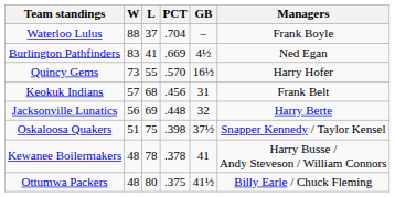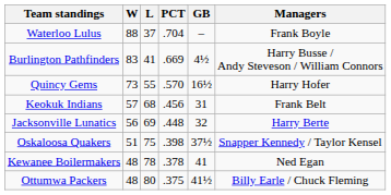Burlington Pathfinders | Managers: Ned Egan -> Harry Busse / Andy Steveson / William Connors
Kewanee Boilermakers | Managers: Harry Busse / Andy Steveson / William Connors -> Ned Egan
